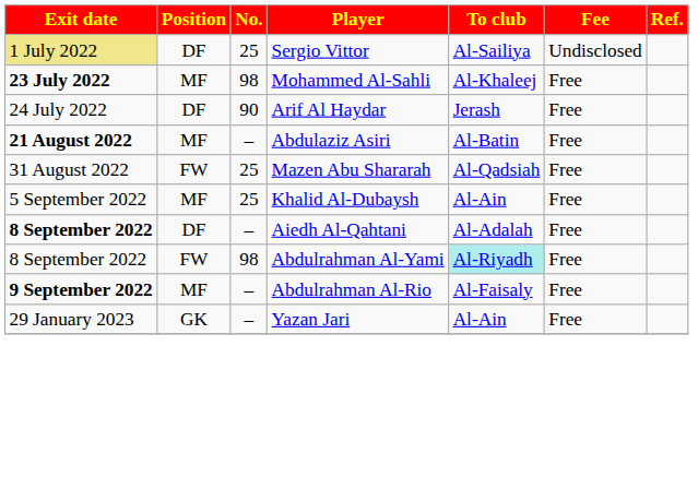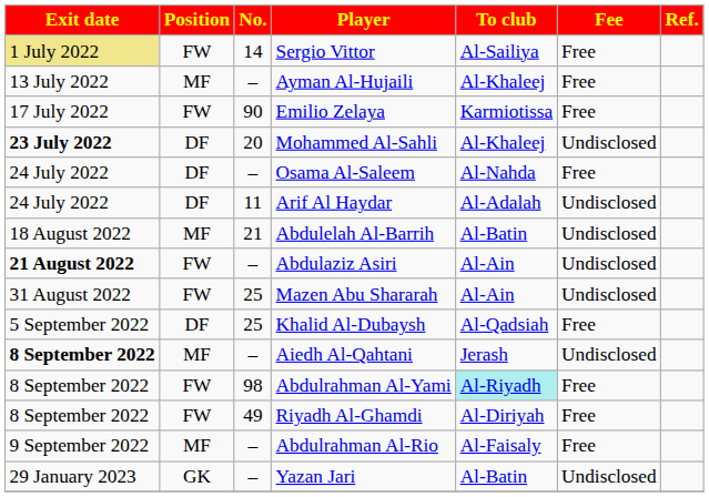Sergio Vittor | Position: DF -> FW
Sergio Vittor | No.: 25 -> 14
Sergio Vittor | Fee: Undisclosed -> Free
+ row: 13 July 2022 | MF | – | Ayman Al-Hujaili | Al-Khaleej | Free
+ row: 17 July 2022 | FW | 90 | Emilio Zelaya | Karmiotissa | Free
Mohammed Al-Sahli | Position: MF -> DF
Mohammed Al-Sahli | No.: 98 -> 20
Mohammed Al-Sahli | Fee: Free -> Undisclosed
+ row: 24 July 2022 | DF | – | Osama Al-Saleem | Al-Nahda | Free
Arif Al Haydar | No.: 90 -> 11
Arif Al Haydar | To club: Jerash -> Al-Adalah
Arif Al Haydar | Fee: Free -> Undisclosed
+ row: 18 August 2022 | MF | 21 | Abdulelah Al-Barrih | Al-Batin | Undisclosed
Abdulaziz Asiri | Position: MF -> FW
Abdulaziz Asiri | To club: Al-Batin -> Al-Ain
Abdulaziz Asiri | Fee: Free -> Undisclosed
Mazen Abu Shararah | To club: Al-Qadsiah -> Al-Ain
Mazen Abu Shararah | Fee: Free -> Undisclosed
Khalid Al-Dubaysh | Position: MF -> DF
Khalid Al-Dubaysh | To club: Al-Ain -> Al-Qadsiah
Aiedh Al-Qahtani | Position: DF -> MF
Aiedh Al-Qahtani | To club: Al-Adalah -> Jerash
Aiedh Al-Qahtani | Fee: Free -> Undisclosed
+ row: 8 September 2022 | FW | 49 | Riyadh Al-Ghamdi | Al-Diriyah | Free
Abdulrahman Al-Rio | Exit date: bold -> normal
Yazan Jari | To club: Al-Ain -> Al-Batin
Yazan Jari | Fee: Free -> Undisclosed
